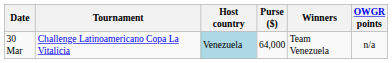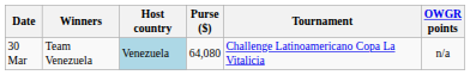columns swapped: Tournament <-> Winners
30 Mar | Purse ($): 64,000 -> 64,080
